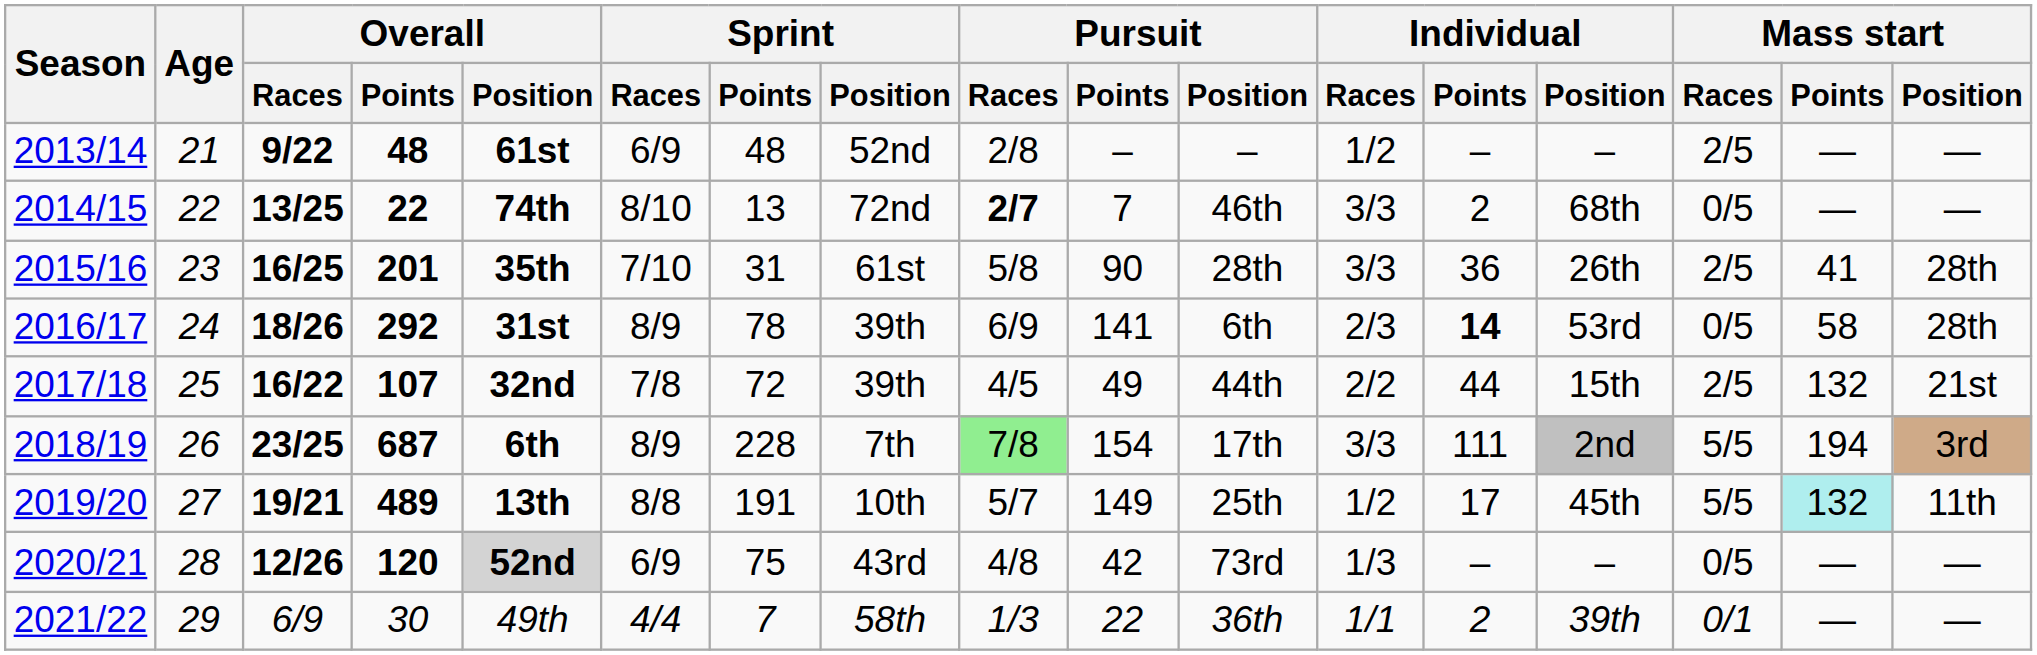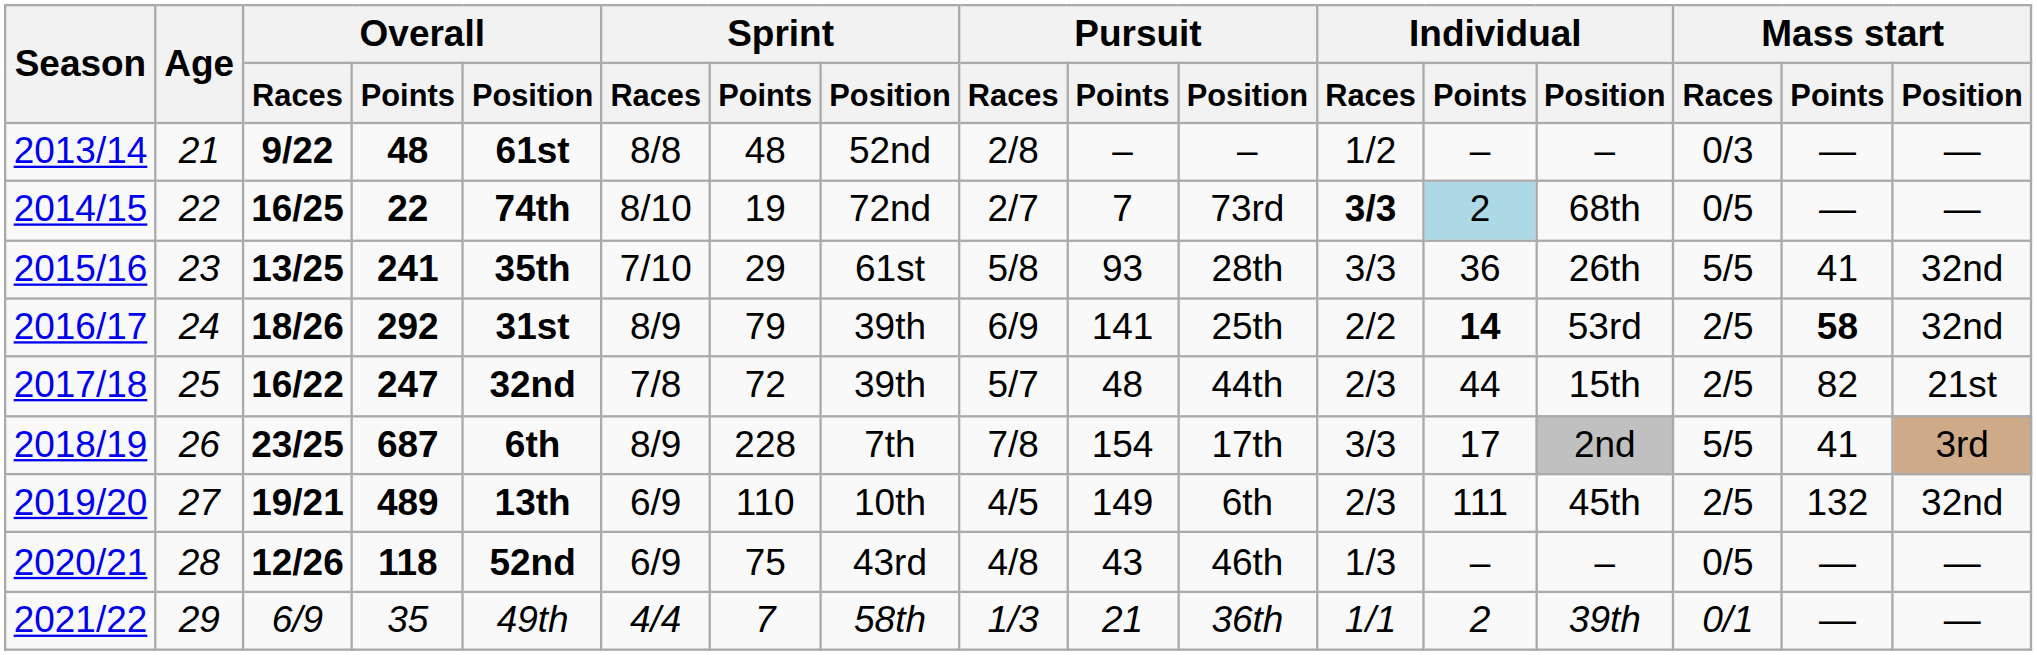2013/14 | Sprint / Races: 6/9 -> 8/8
2013/14 | Mass start / Races: 2/5 -> 0/3
2014/15 | Overall / Races: 13/25 -> 16/25
2014/15 | Sprint / Points: 13 -> 19
2014/15 | Pursuit / Races: bold -> normal
2014/15 | Pursuit / Position: 46th -> 73rd
2014/15 | Individual / Races: normal -> bold
2014/15 | Individual / Points: no background -> lightblue background
2015/16 | Overall / Races: 16/25 -> 13/25
2015/16 | Overall / Points: 201 -> 241
2015/16 | Sprint / Points: 31 -> 29
2015/16 | Pursuit / Points: 90 -> 93
2015/16 | Mass start / Races: 2/5 -> 5/5
2015/16 | Mass start / Position: 28th -> 32nd
2016/17 | Sprint / Points: 78 -> 79
2016/17 | Pursuit / Position: 6th -> 25th
2016/17 | Individual / Races: 2/3 -> 2/2
2016/17 | Mass start / Races: 0/5 -> 2/5
2016/17 | Mass start / Points: normal -> bold
2016/17 | Mass start / Position: 28th -> 32nd
2017/18 | Overall / Points: 107 -> 247
2017/18 | Pursuit / Races: 4/5 -> 5/7
2017/18 | Pursuit / Points: 49 -> 48
2017/18 | Individual / Races: 2/2 -> 2/3
2017/18 | Mass start / Points: 132 -> 82
2018/19 | Pursuit / Races: lightgreen background -> no background
2018/19 | Individual / Points: 111 -> 17
2018/19 | Mass start / Points: 194 -> 41
2019/20 | Sprint / Races: 8/8 -> 6/9
2019/20 | Sprint / Points: 191 -> 110
2019/20 | Pursuit / Races: 5/7 -> 4/5
2019/20 | Pursuit / Position: 25th -> 6th
2019/20 | Individual / Races: 1/2 -> 2/3
2019/20 | Individual / Points: 17 -> 111
2019/20 | Mass start / Races: 5/5 -> 2/5
2019/20 | Mass start / Points: paleturquoise background -> no background
2019/20 | Mass start / Position: 11th -> 32nd
2020/21 | Overall / Points: 120 -> 118
2020/21 | Overall / Position: lightgrey background -> no background
2020/21 | Pursuit / Points: 42 -> 43
2020/21 | Pursuit / Position: 73rd -> 46th
2021/22 | Overall / Points: 30 -> 35
2021/22 | Pursuit / Points: 22 -> 21
